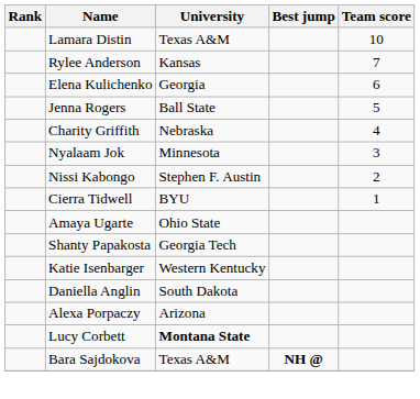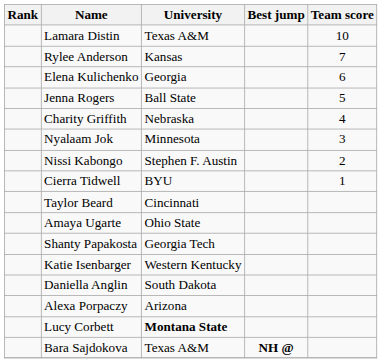+ row: Taylor Beard | Cincinnati
